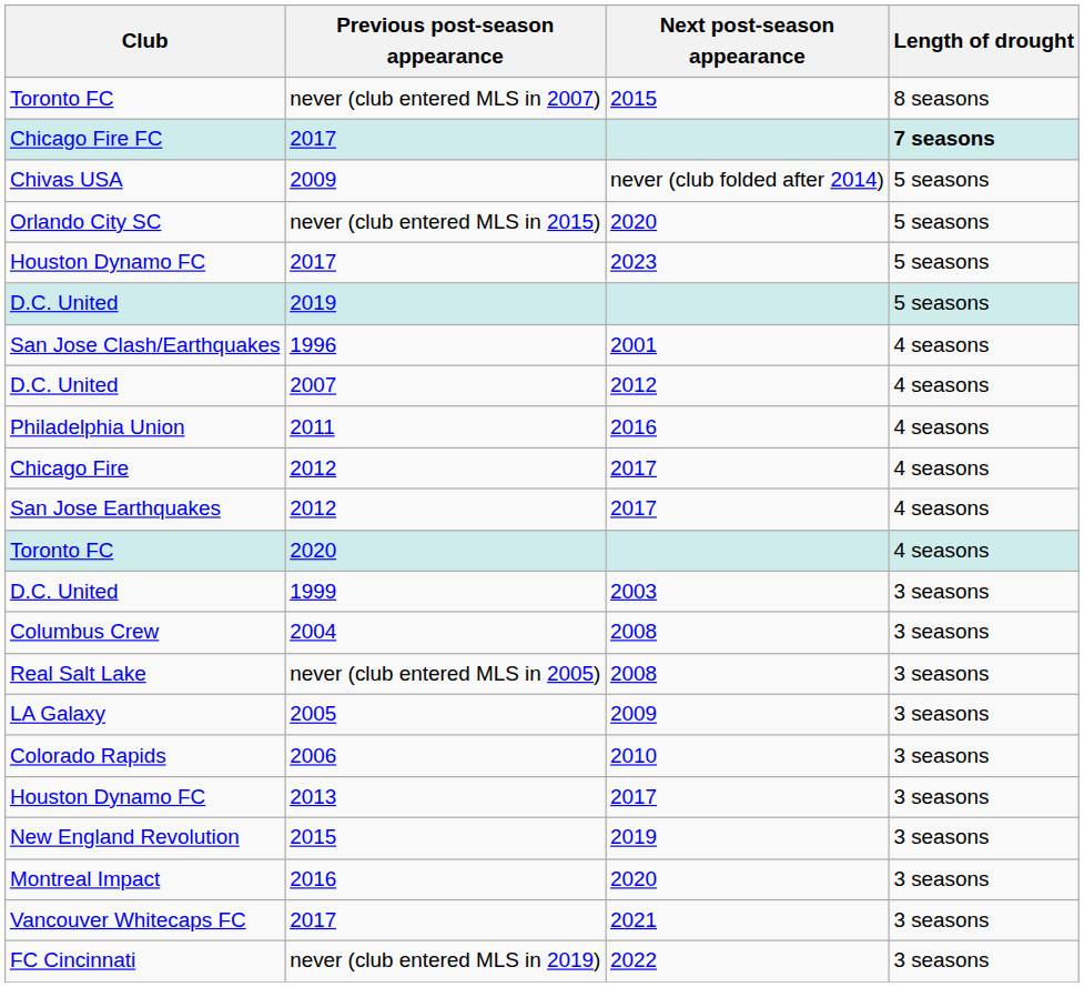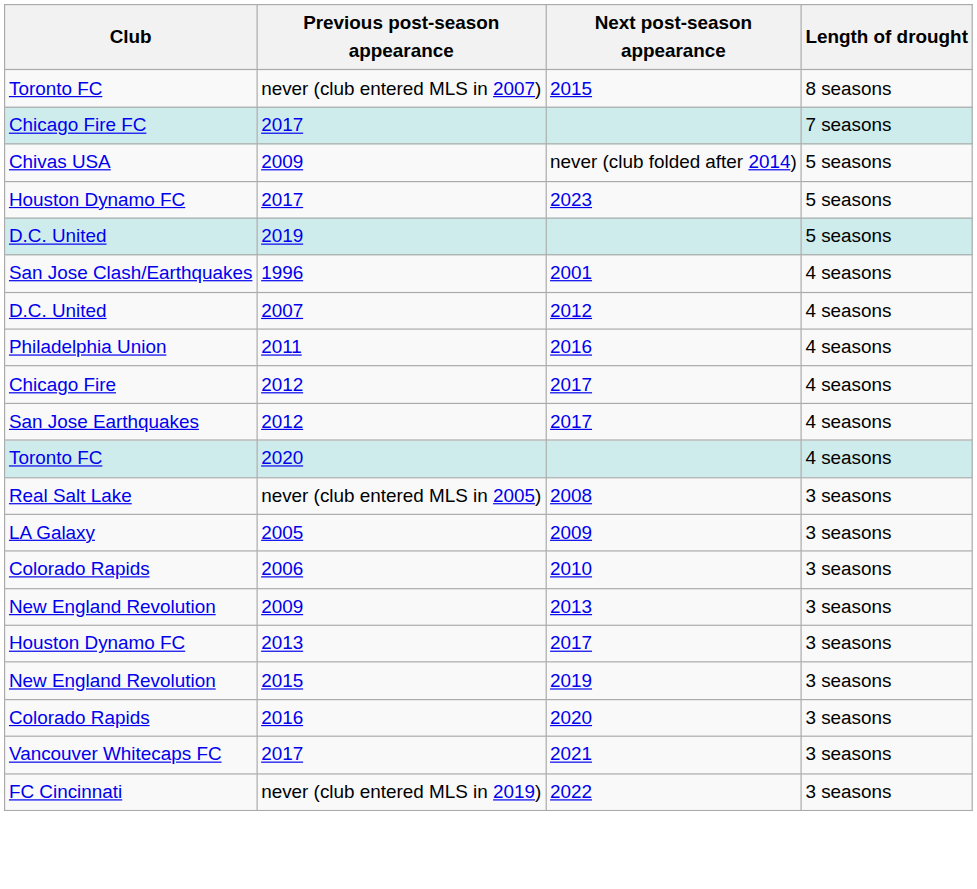Chicago Fire FC / 2017 | Length of drought: bold -> normal
- row: Orlando City SC | never (club entered MLS in 2015) | 2020 | 5 seasons
- row: D.C. United | 1999 | 2003 | 3 seasons
- row: Columbus Crew | 2004 | 2008 | 3 seasons
+ row: New England Revolution | 2009 | 2013 | 3 seasons
+ row: Colorado Rapids | 2016 | 2020 | 3 seasons
- row: Montreal Impact | 2016 | 2020 | 3 seasons
